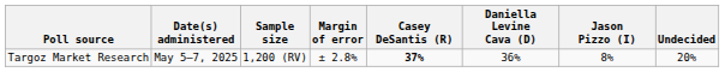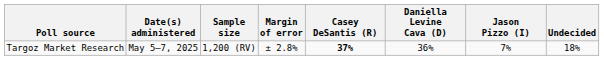Targoz Market Research | Jason Pizzo (I): 8% -> 7%
Targoz Market Research | Undecided: 20% -> 18%
